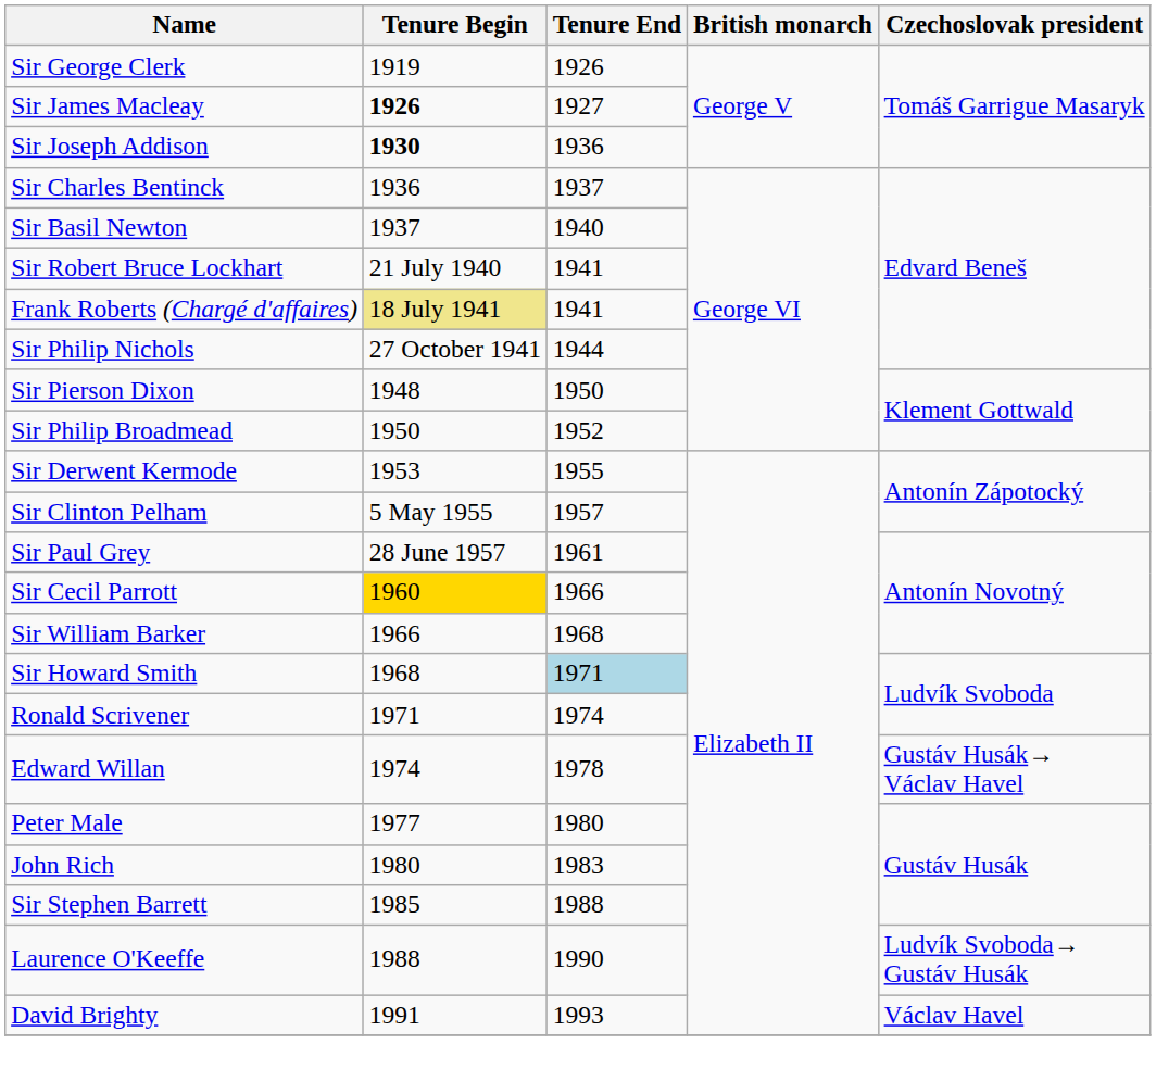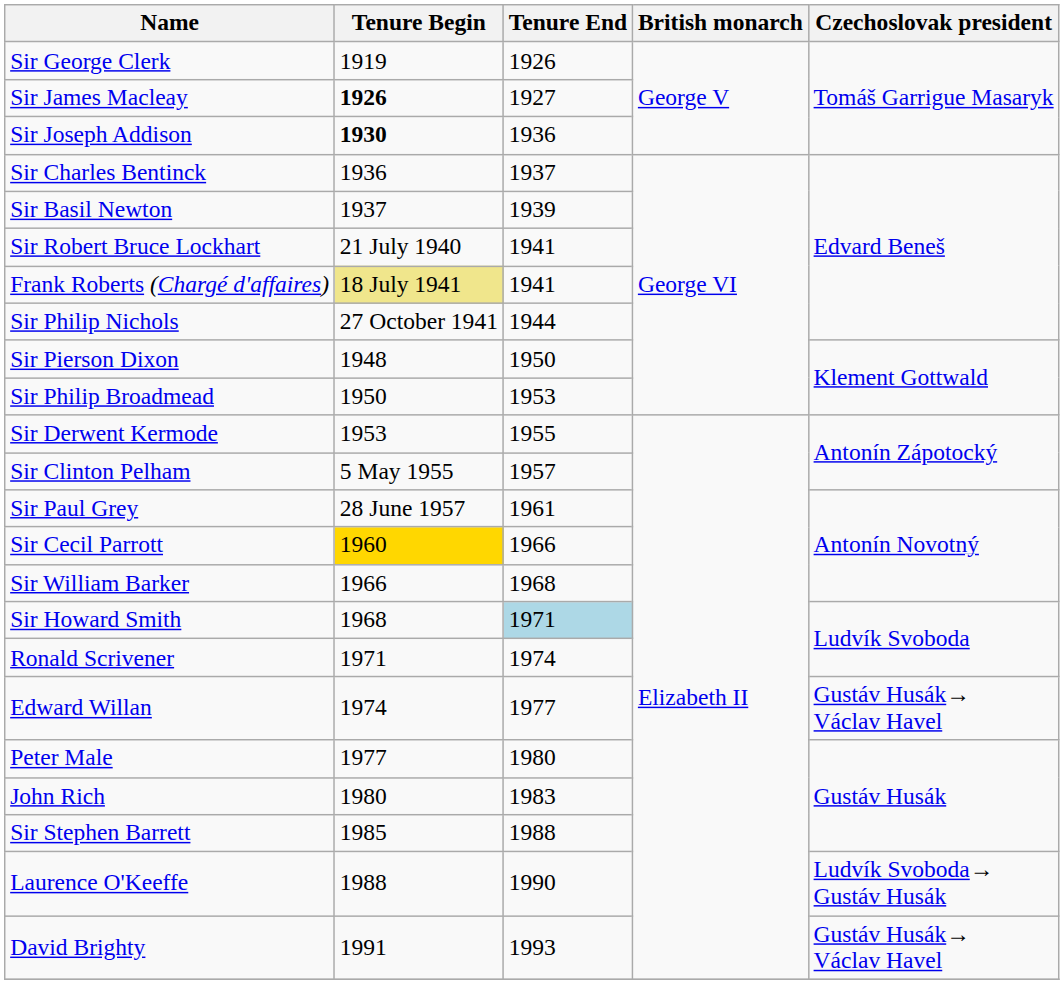Sir Basil Newton | Tenure End: 1940 -> 1939
Sir Philip Broadmead | Tenure End: 1952 -> 1953
Edward Willan | Tenure End: 1978 -> 1977
David Brighty | Czechoslovak president: Václav Havel -> Gustáv Husák→ Václav Havel
